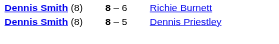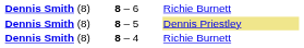8 – 5 | column 3: no background -> khaki background
+ row: Dennis Smith (8) | 8 – 4 | Richie Burnett
